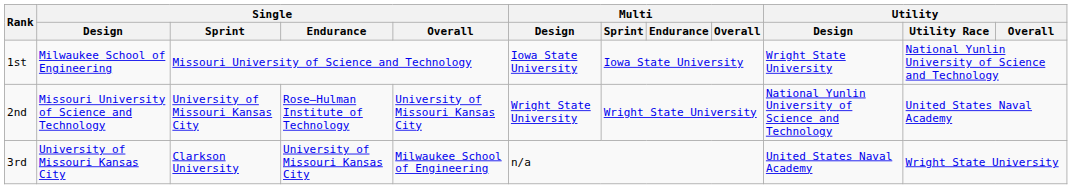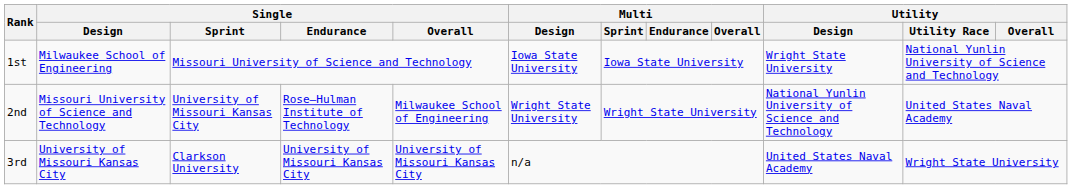2nd | Single / Overall: University of Missouri Kansas City -> Milwaukee School of Engineering
3rd | Single / Overall: Milwaukee School of Engineering -> University of Missouri Kansas City
